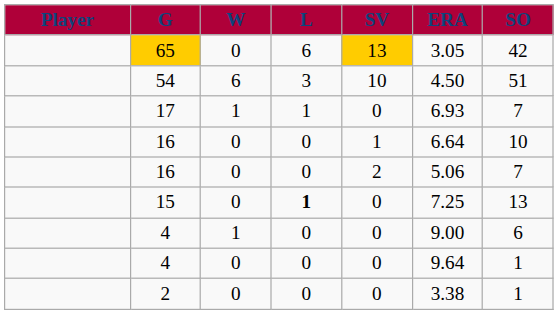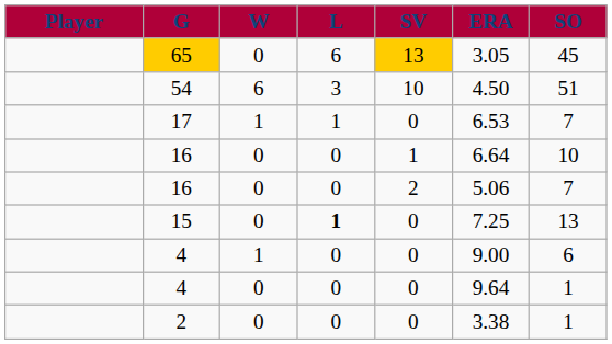65 | SO: 42 -> 45
17 | ERA: 6.93 -> 6.53
